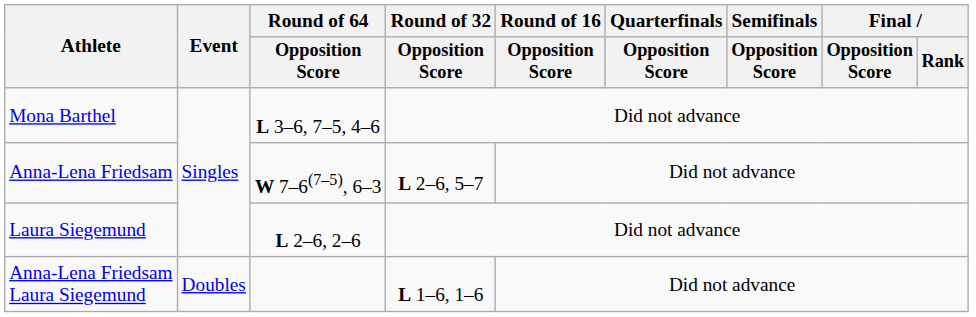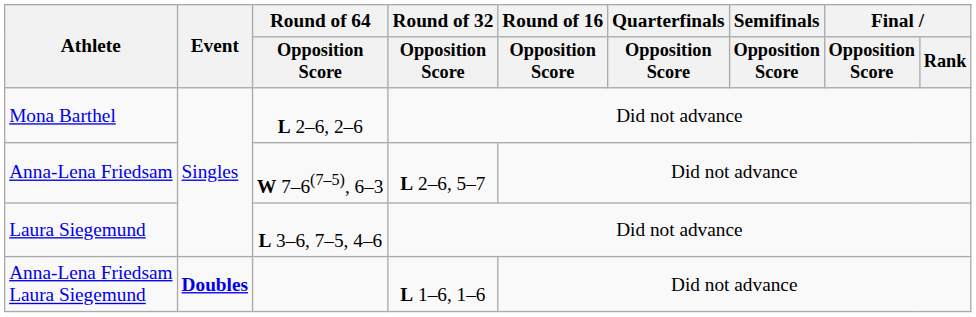Mona Barthel | Round of 64 / Opposition Score: L 3–6, 7–5, 4–6 -> L 2–6, 2–6
Laura Siegemund | Round of 64 / Opposition Score: L 2–6, 2–6 -> L 3–6, 7–5, 4–6
Anna-Lena Friedsam Laura Siegemund | Event: normal -> bold
